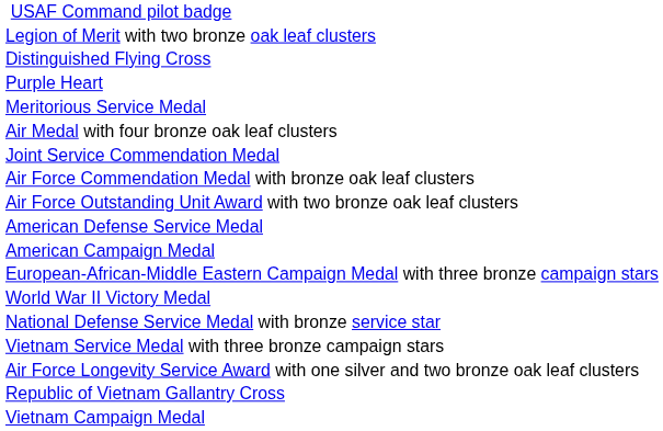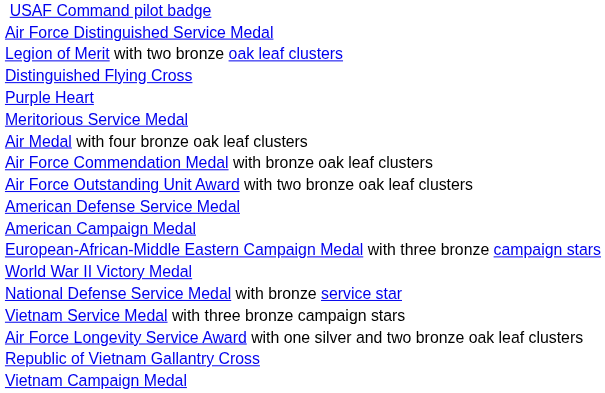+ row: Air Force Distinguished Service Medal
- row: Joint Service Commendation Medal
